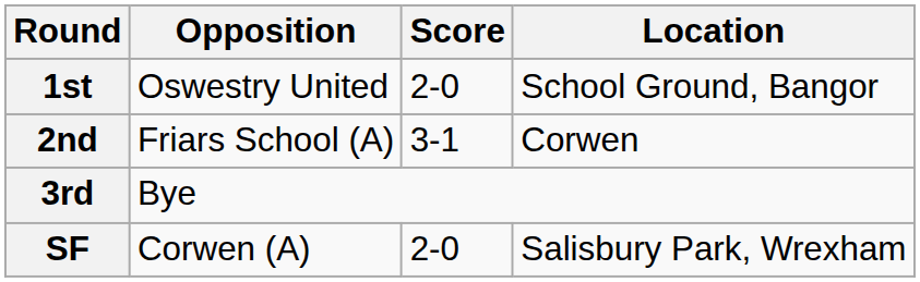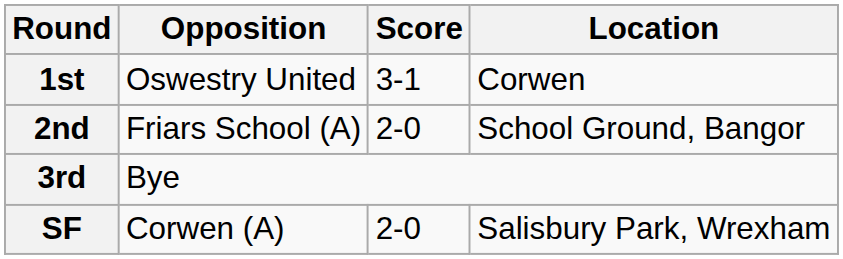1st | Score: 2-0 -> 3-1
1st | Location: School Ground, Bangor -> Corwen
2nd | Score: 3-1 -> 2-0
2nd | Location: Corwen -> School Ground, Bangor
